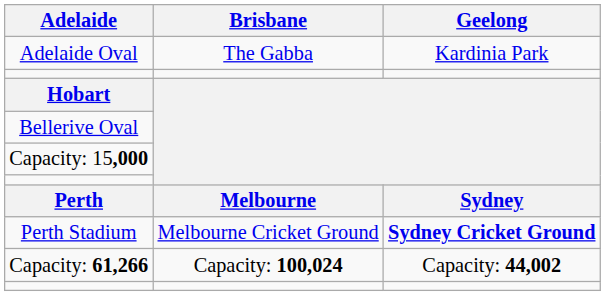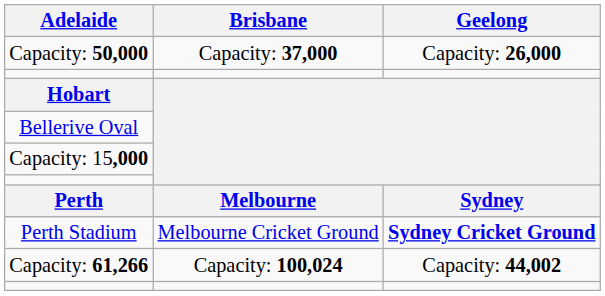- row: Adelaide Oval | The Gabba | Kardinia Park
+ row: Capacity: 50,000 | Capacity: 37,000 | Capacity: 26,000
